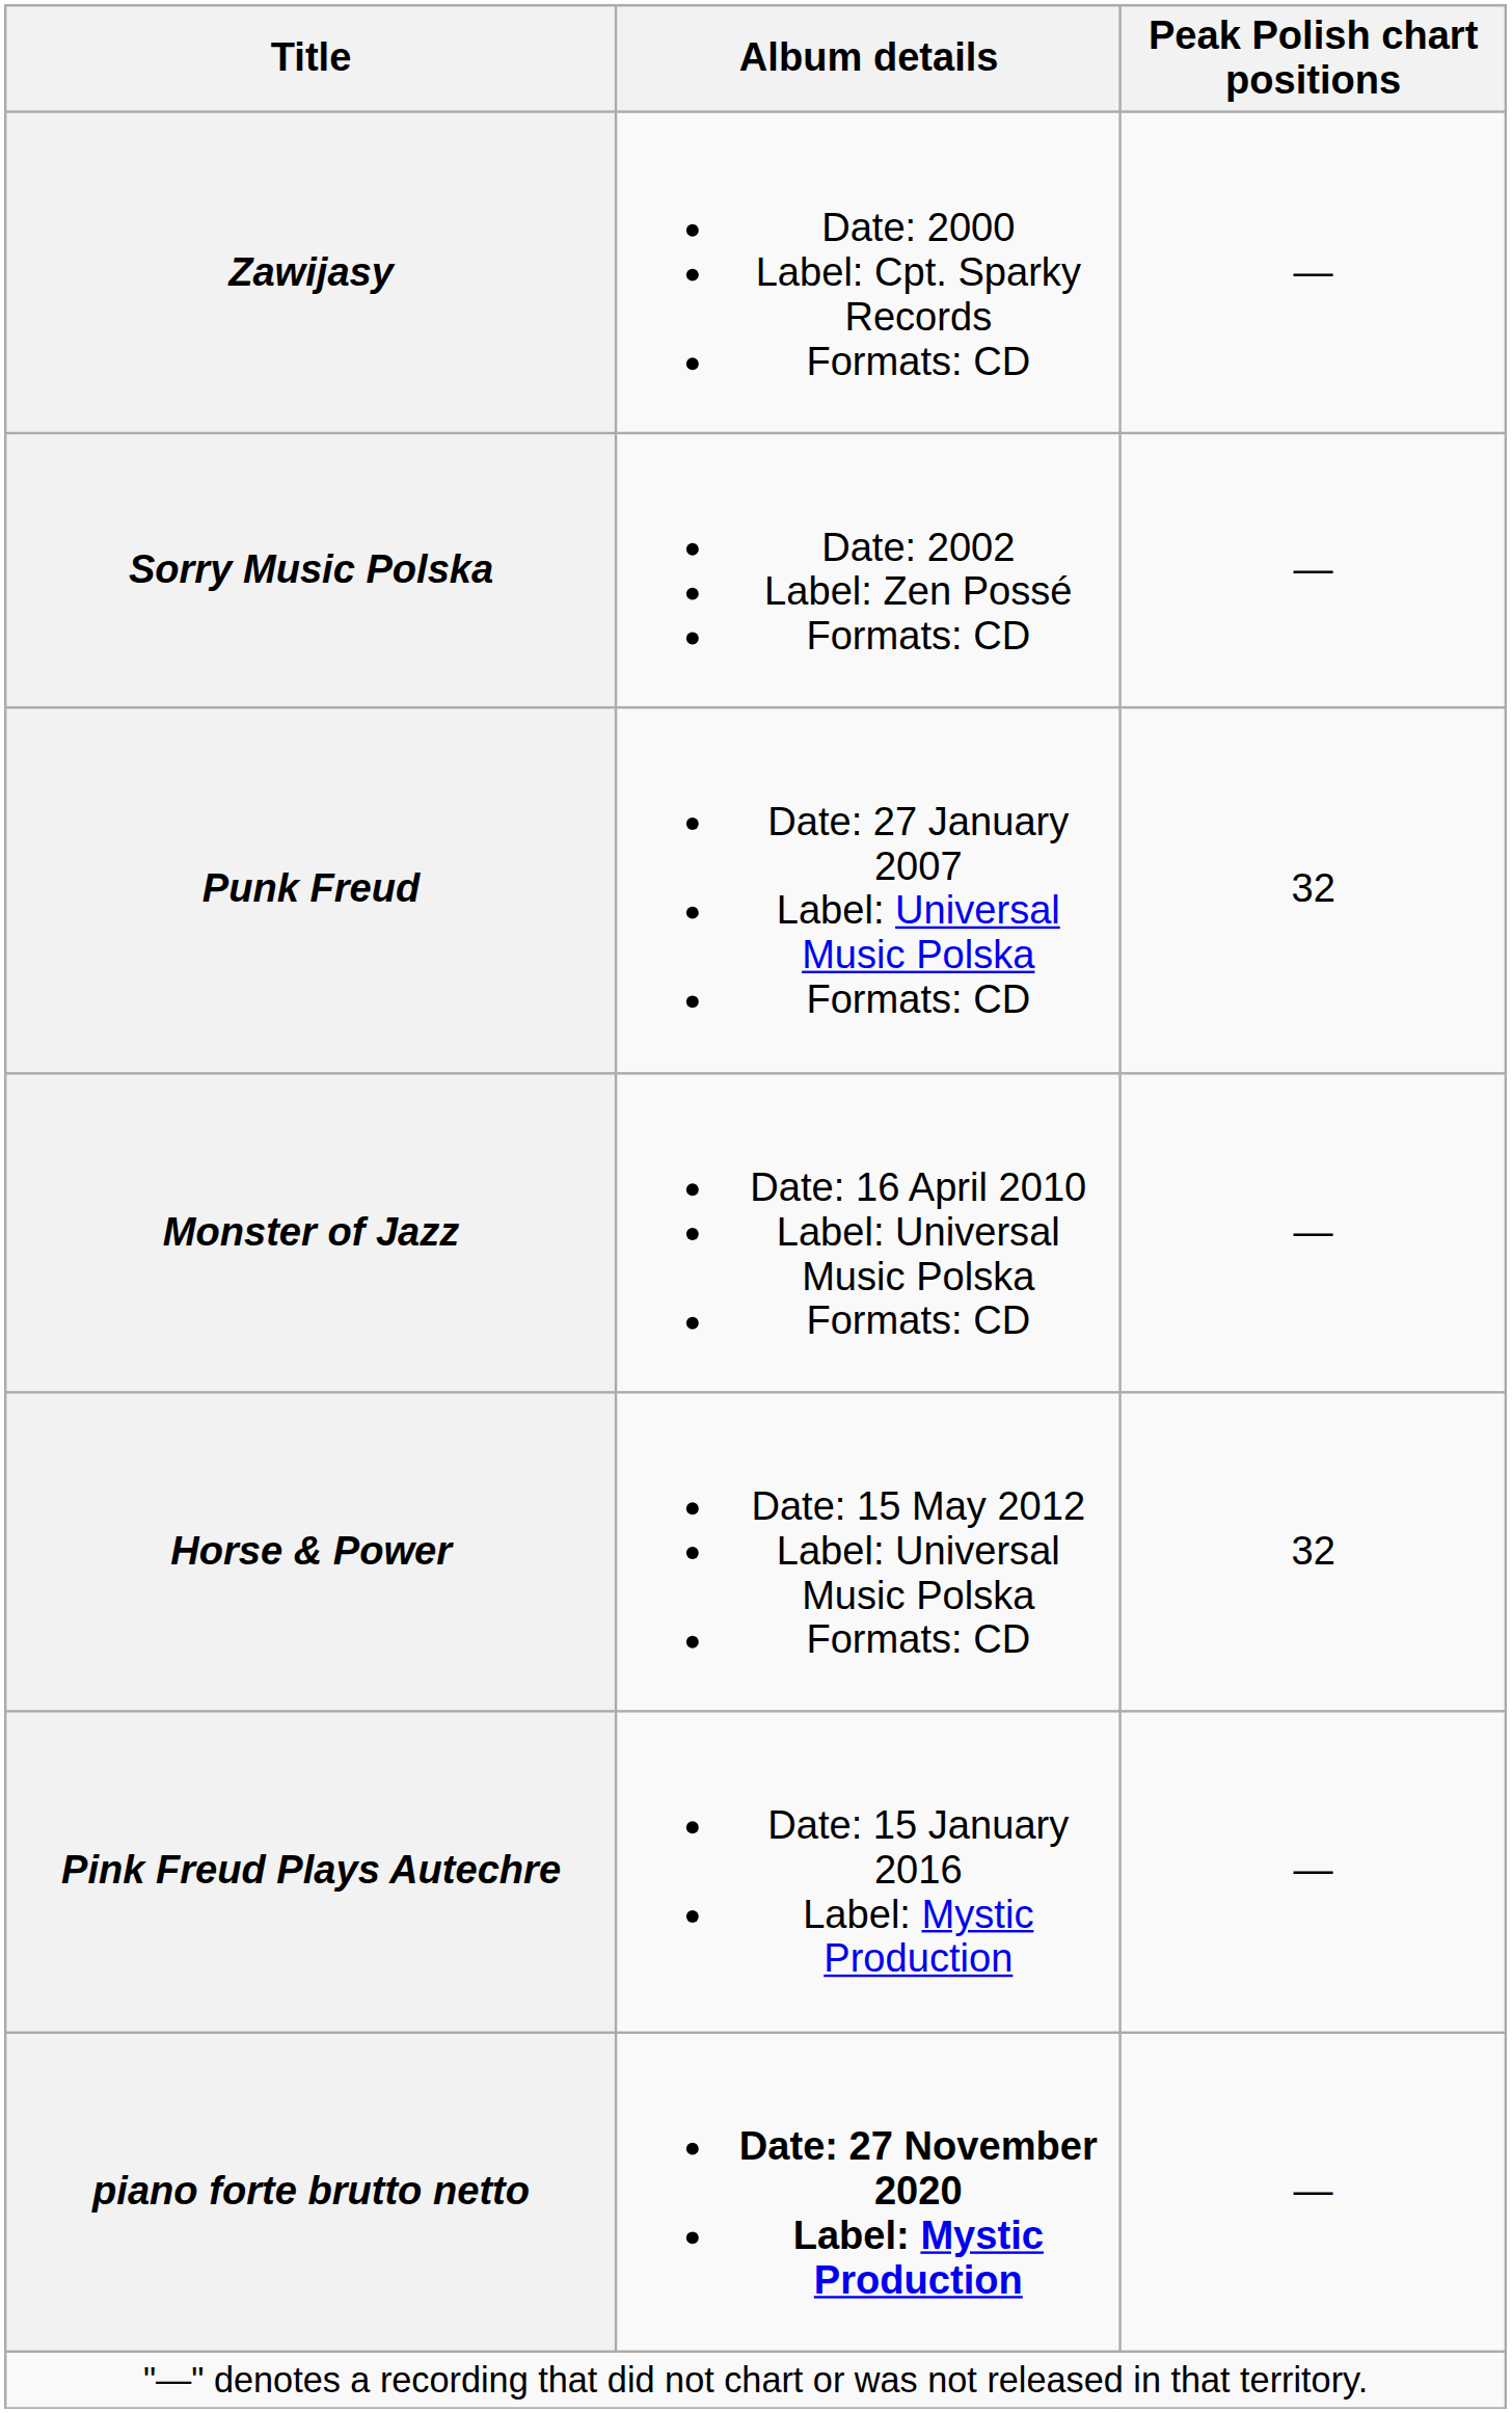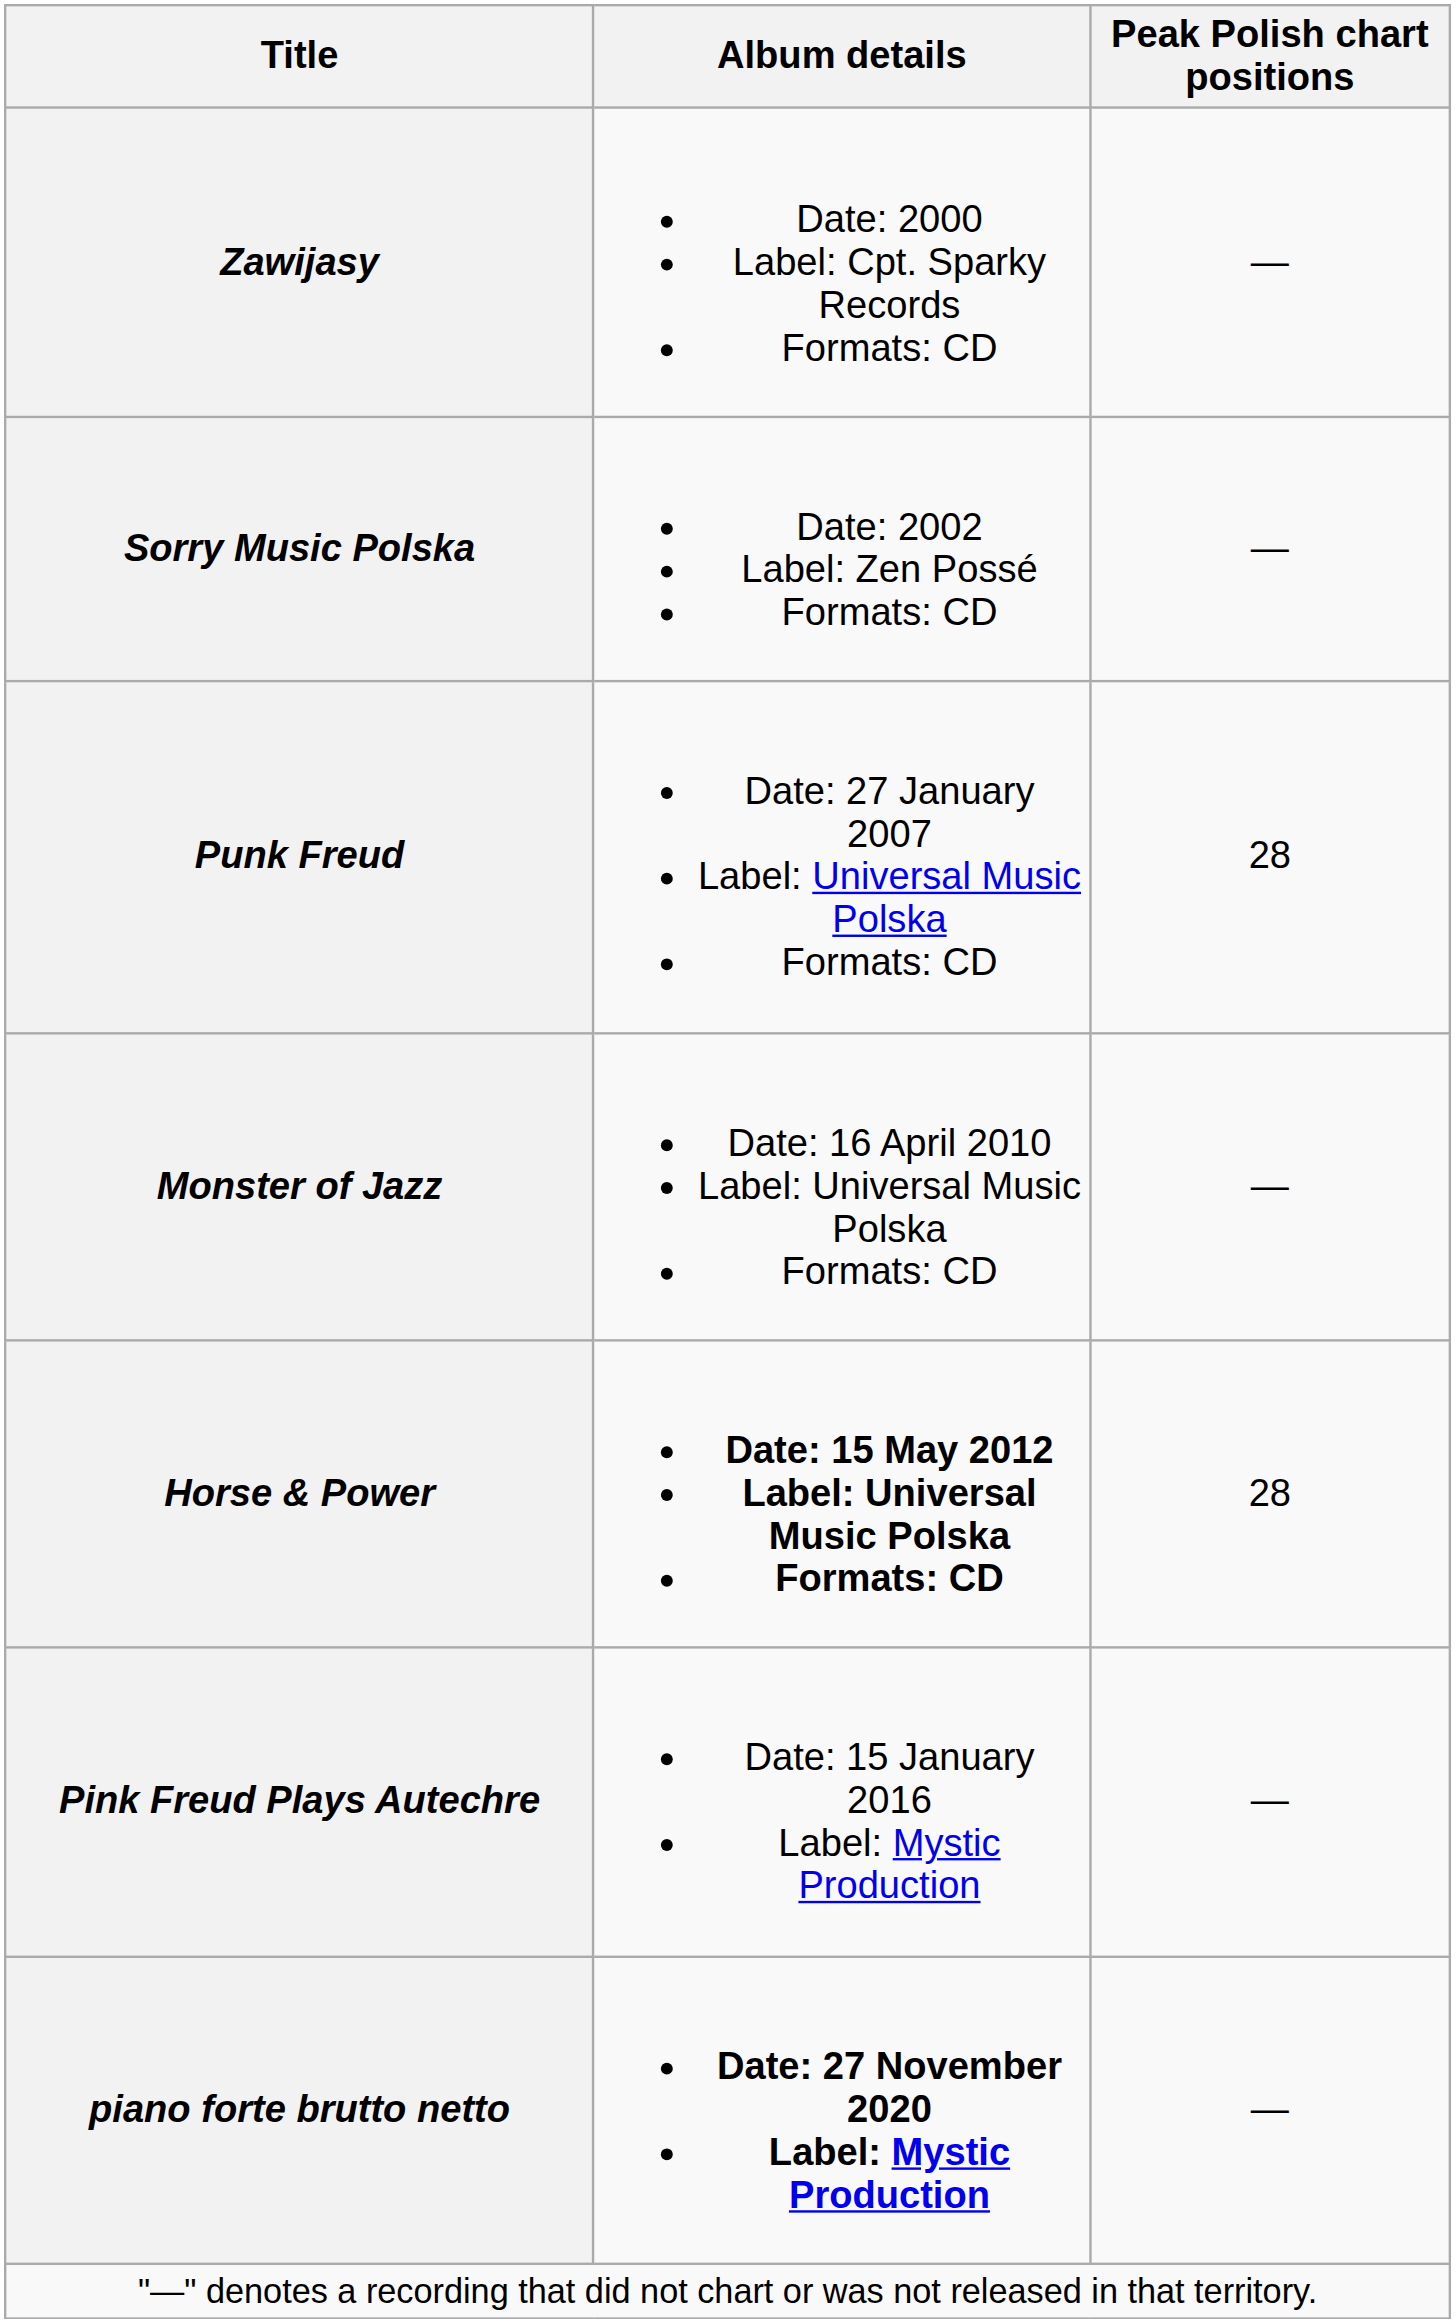Punk Freud | Peak Polish chart positions: 32 -> 28
Horse & Power | Album details: normal -> bold
Horse & Power | Peak Polish chart positions: 32 -> 28
